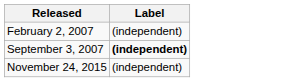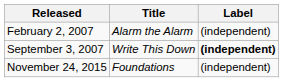+ column: Title | Alarm the Alarm | Write This Down | Foundations
